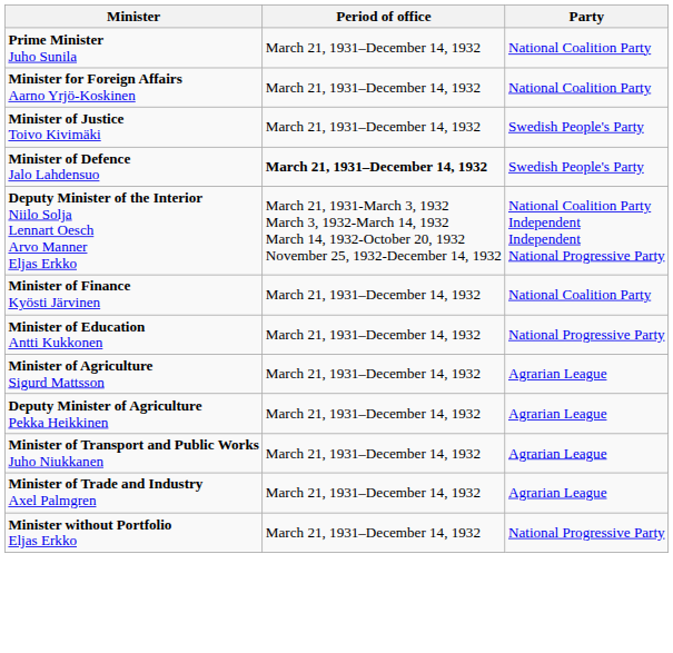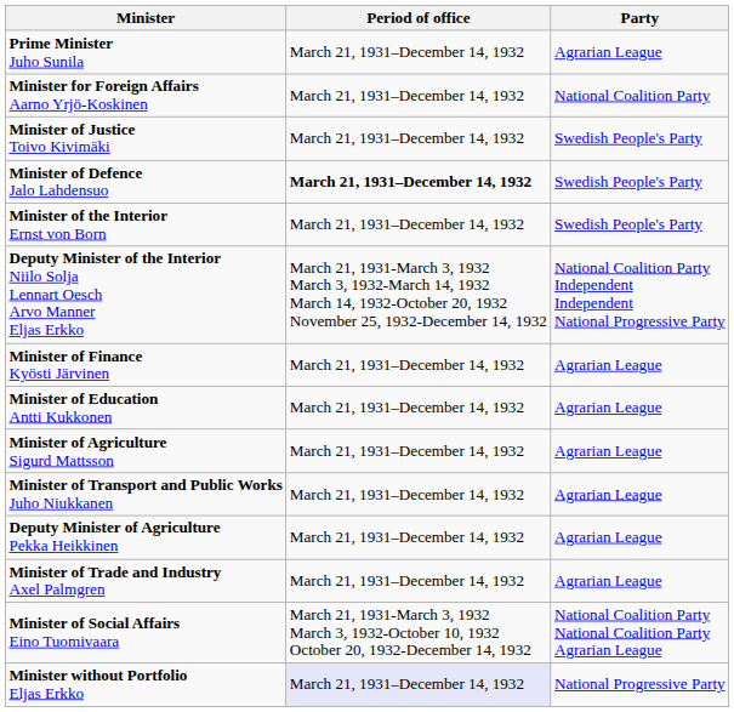Prime Minister Juho Sunila | Party: National Coalition Party -> Agrarian League
+ row: Minister of the Interior Ernst von Born | March 21, 1931–December 14, 1932 | Swedish People's Party
Minister of Finance Kyösti Järvinen | Party: National Coalition Party -> Agrarian League
Minister of Education Antti Kukkonen | Party: National Progressive Party -> Agrarian League
rows swapped: Deputy Minister of Agriculture Pekka Heikkinen <-> Minister of Transport and Public Works Juho Niukkanen
+ row: Minister of Social Affairs Eino Tuomivaara | March 21, 1931-March 3, 1932 March 3, 1932-October 10, 1932 October 20, 1932-December 14, 1932 | National Coalition Party National Coalition Party Agrarian League
Minister without Portfolio Eljas Erkko | Period of office: no background -> lavender background
